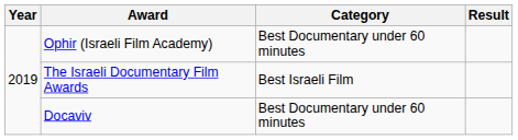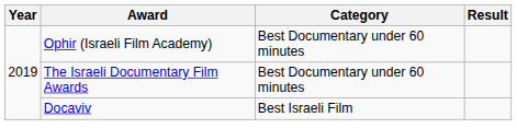The Israeli Documentary Film Awards | Category: Best Israeli Film -> Best Documentary under 60 minutes
Docaviv | Category: Best Documentary under 60 minutes -> Best Israeli Film
